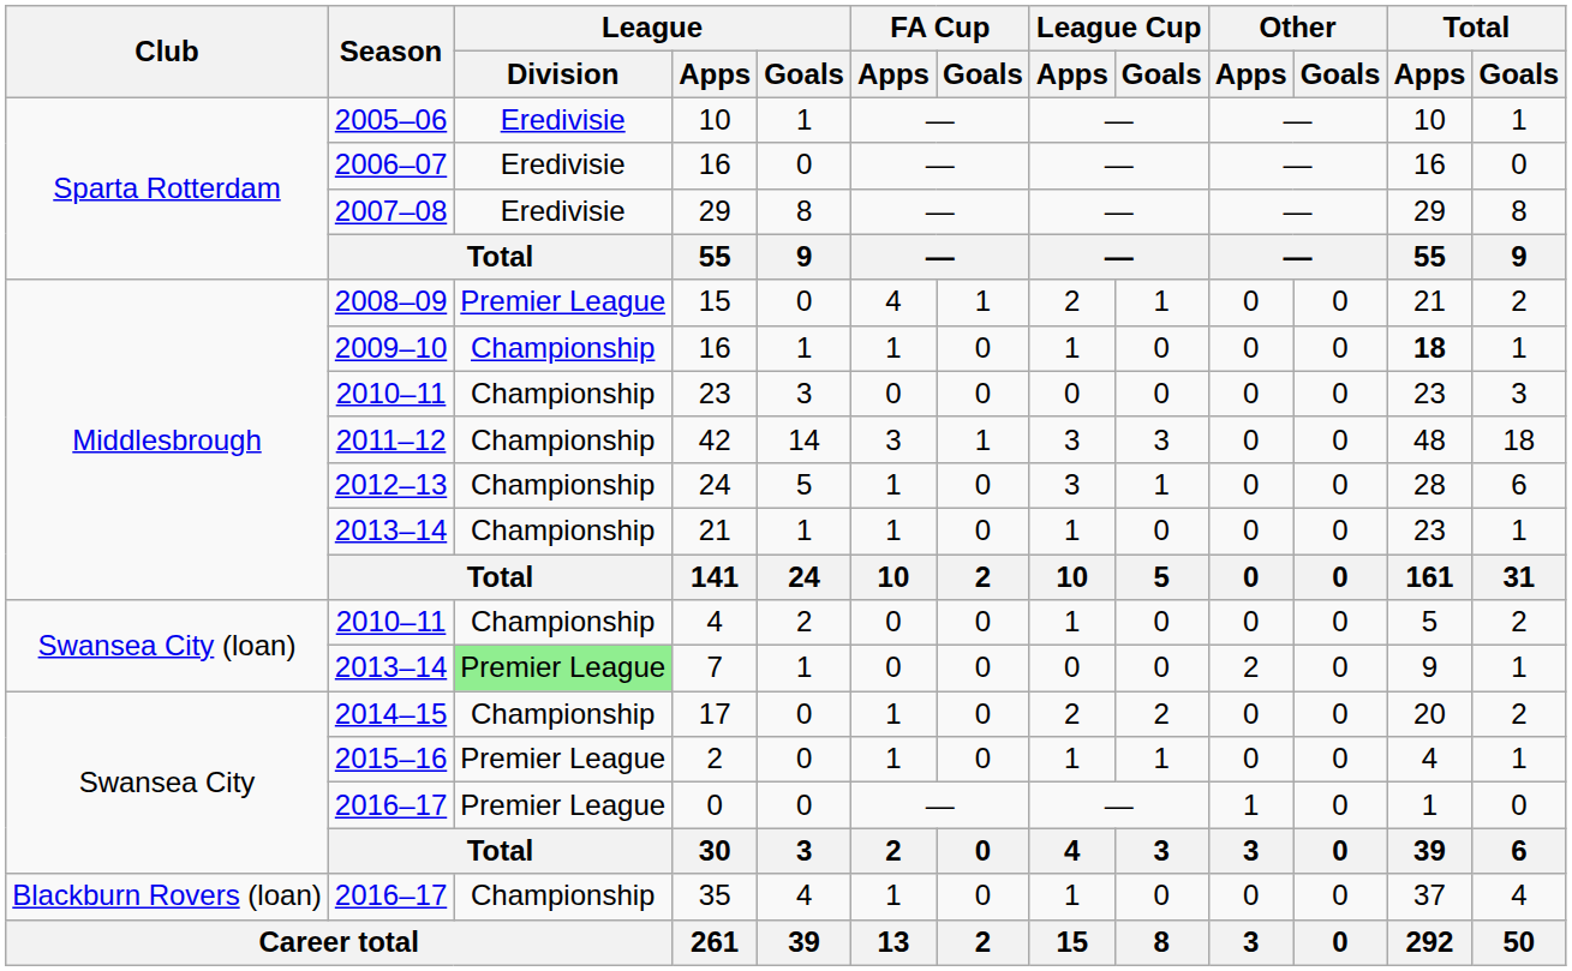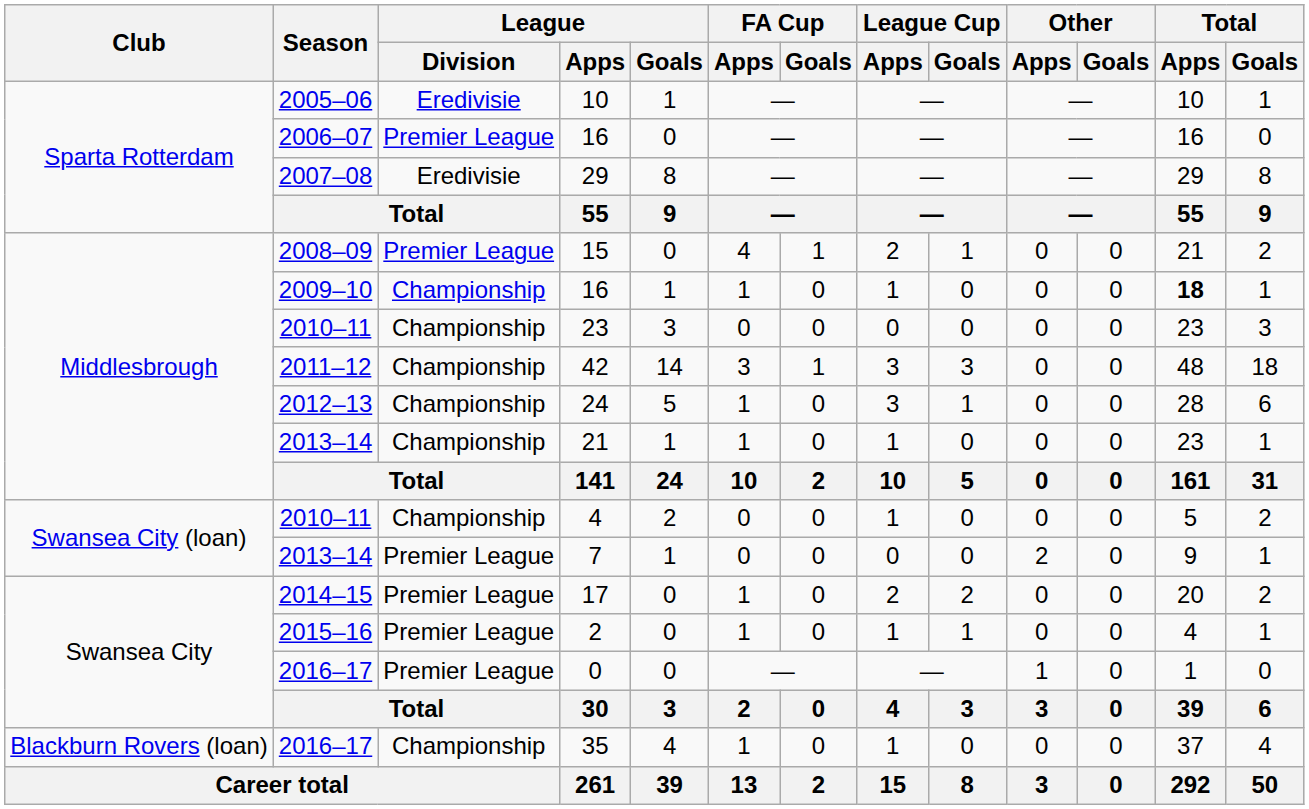2006–07 / 16 | League / Division: Eredivisie -> Premier League
7 | League / Division: lightgreen background -> no background
17 | League / Division: Championship -> Premier League
